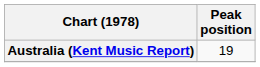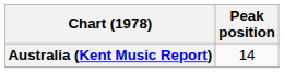Australia (Kent Music Report) | Peak position: 19 -> 14
